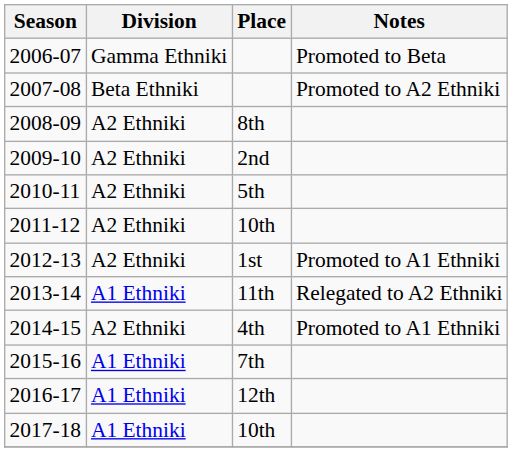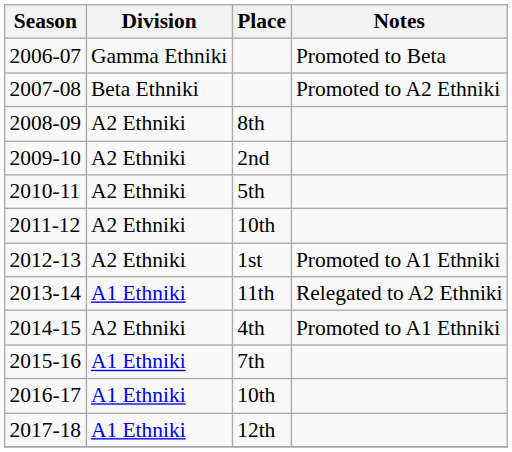2016-17 | Place: 12th -> 10th
2017-18 | Place: 10th -> 12th
